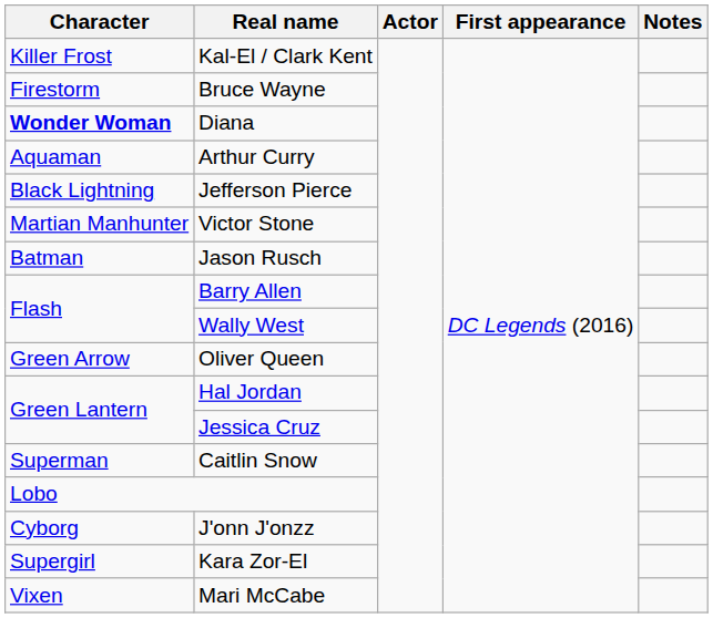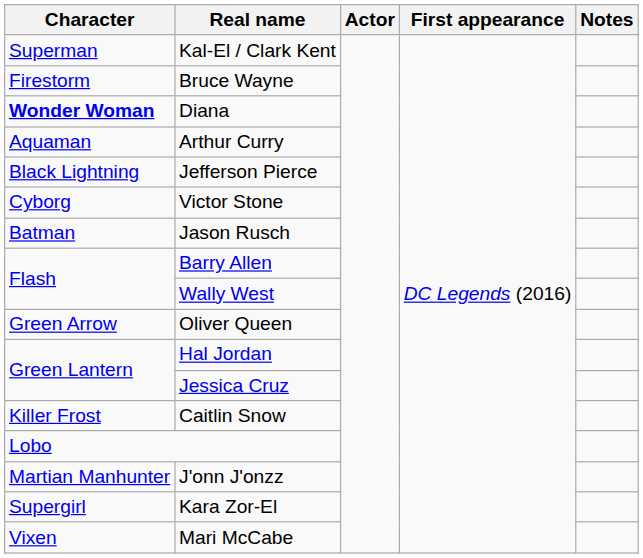Kal-El / Clark Kent | Character: Killer Frost -> Superman
Victor Stone | Character: Martian Manhunter -> Cyborg
Caitlin Snow | Character: Superman -> Killer Frost
J'onn J'onzz | Character: Cyborg -> Martian Manhunter
